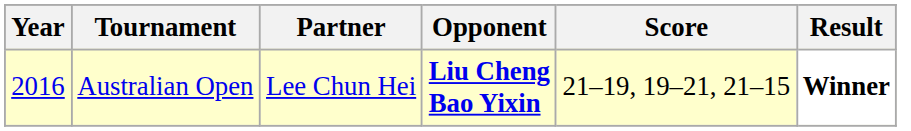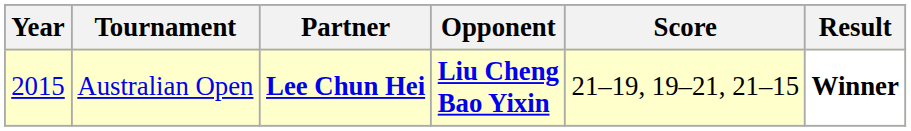Australian Open | Year: 2016 -> 2015
Australian Open | Partner: normal -> bold
